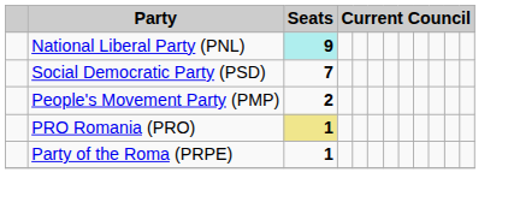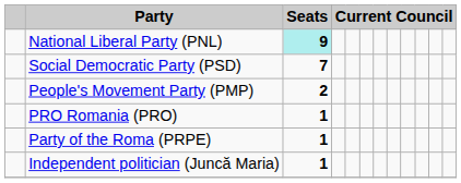PRO Romania (PRO) | Seats: khaki background -> no background
+ row: Independent politician (Juncă Maria) | 1
